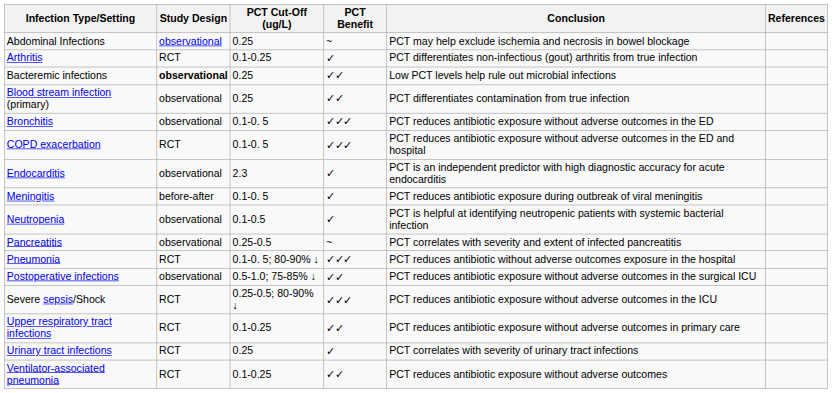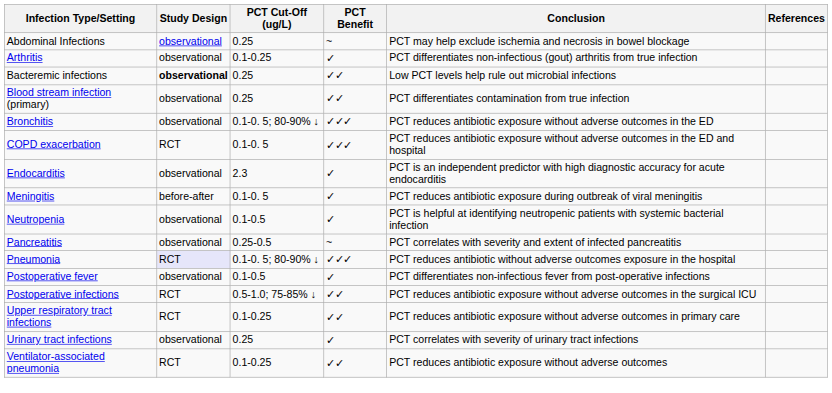Arthritis | Study Design: RCT -> observational
Bronchitis | PCT Cut-Off (ug/L): 0.1-0. 5 -> 0.1-0. 5; 80-90% ↓
Pneumonia | Study Design: no background -> lavender background
+ row: Postoperative fever | observational | 0.1-0.5 | ✓ | PCT differentiates non-infectious fever from post-operative infections
Postoperative infections | Study Design: observational -> RCT
- row: Severe sepsis/Shock | RCT | 0.25-0.5; 80-90% ↓ | ✓✓✓ | PCT reduces antibiotic exposure without adverse outcomes in the ICU
Urinary tract infections | Study Design: RCT -> observational
